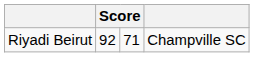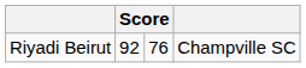Riyadi Beirut | column 3: 71 -> 76
